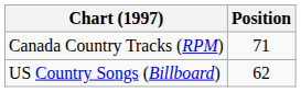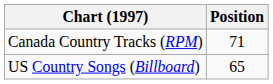US Country Songs (Billboard) | Position: 62 -> 65
